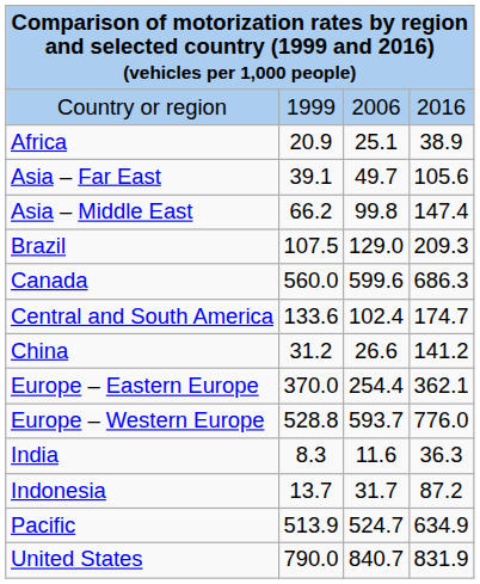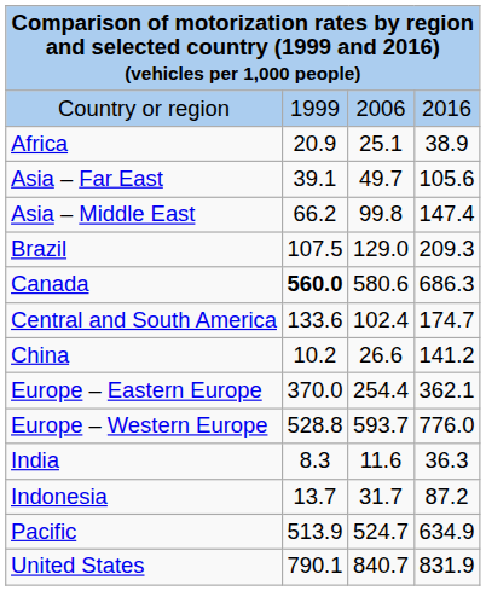Canada | column 2: normal -> bold
Canada | column 3: 599.6 -> 580.6
China | column 2: 31.2 -> 10.2
United States | column 2: 790.0 -> 790.1
